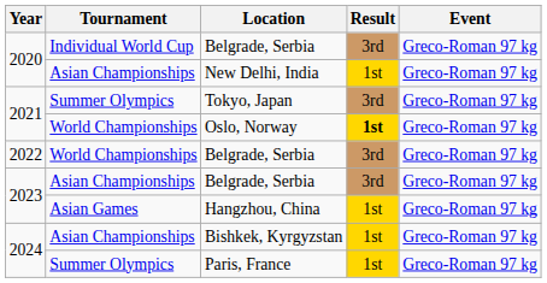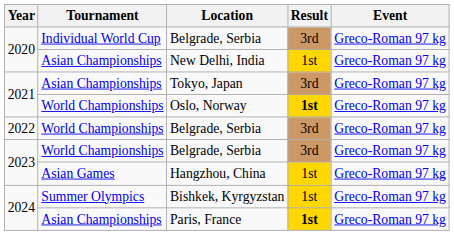Tokyo, Japan | Tournament: Summer Olympics -> Asian Championships
2023 / Belgrade, Serbia | Tournament: Asian Championships -> World Championships
Bishkek, Kyrgyzstan | Tournament: Asian Championships -> Summer Olympics
Paris, France | Tournament: Summer Olympics -> Asian Championships
Paris, France | Result: normal -> bold
